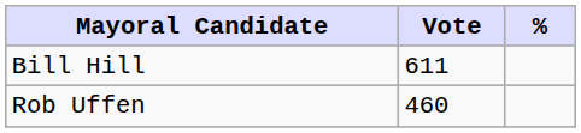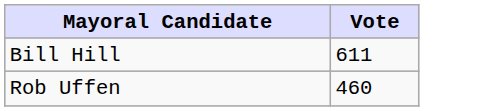- column: %
